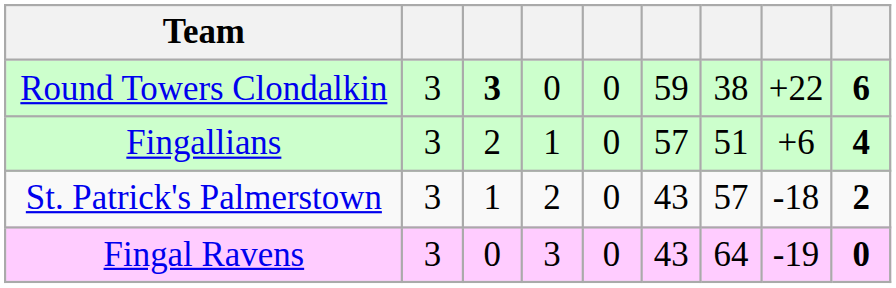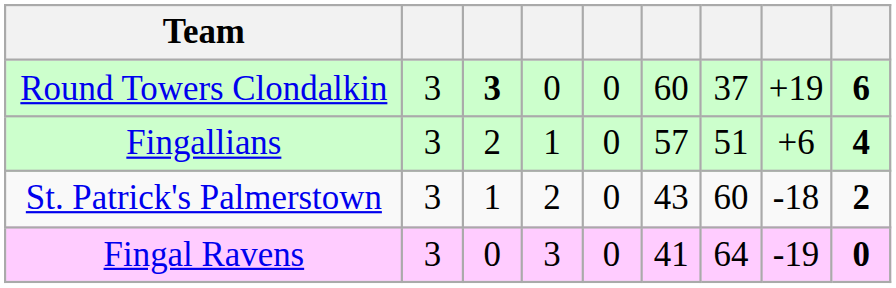Round Towers Clondalkin | column 6: 59 -> 60
Round Towers Clondalkin | column 7: 38 -> 37
Round Towers Clondalkin | column 8: +22 -> +19
St. Patrick's Palmerstown | column 7: 57 -> 60
Fingal Ravens | column 6: 43 -> 41
